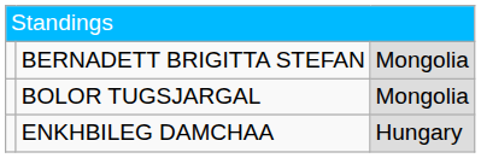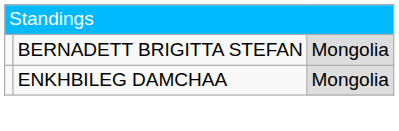- row: BOLOR TUGSJARGAL | Mongolia
ENKHBILEG DAMCHAA | column 3: Hungary -> Mongolia
